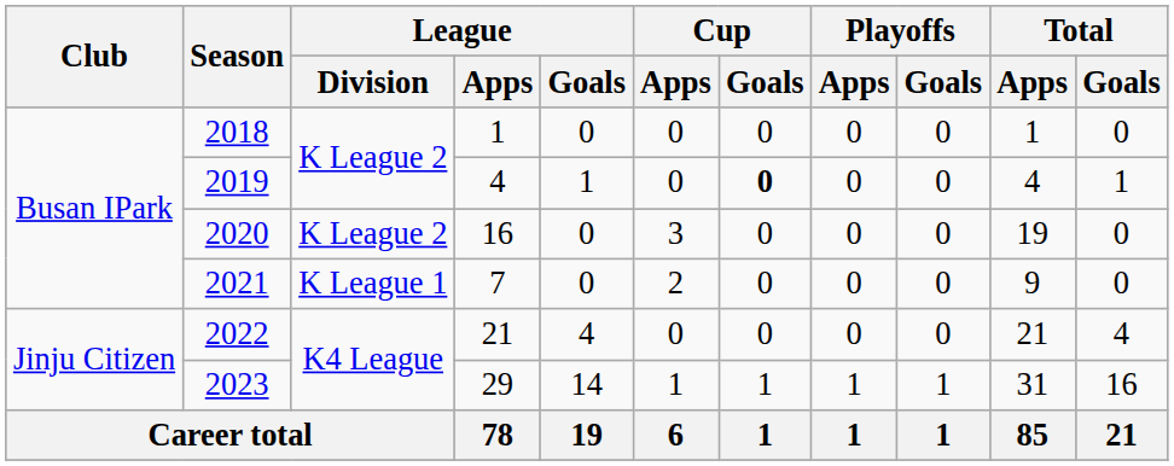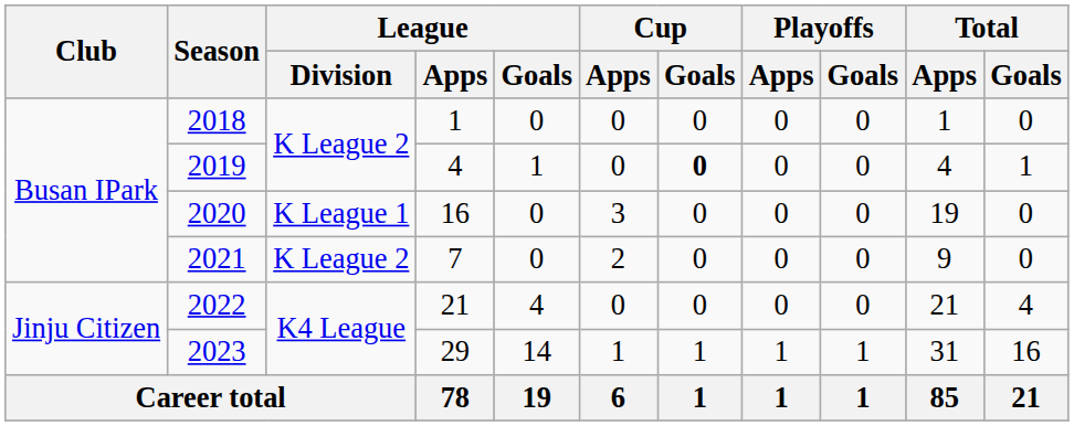2020 | League / Division: K League 2 -> K League 1
2021 | League / Division: K League 1 -> K League 2
